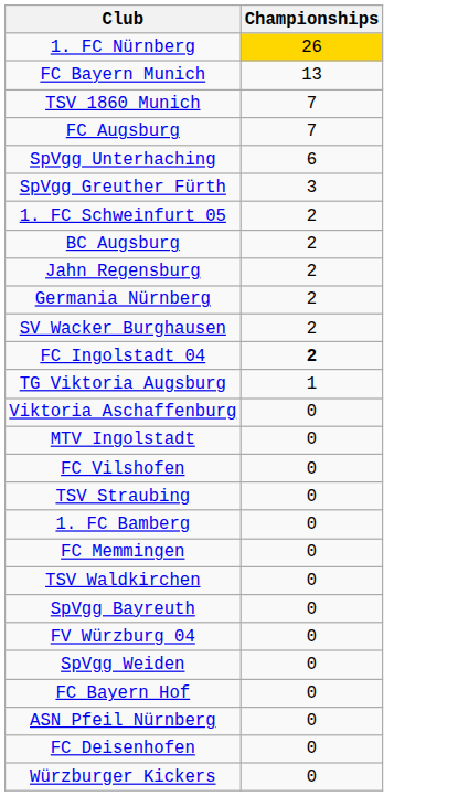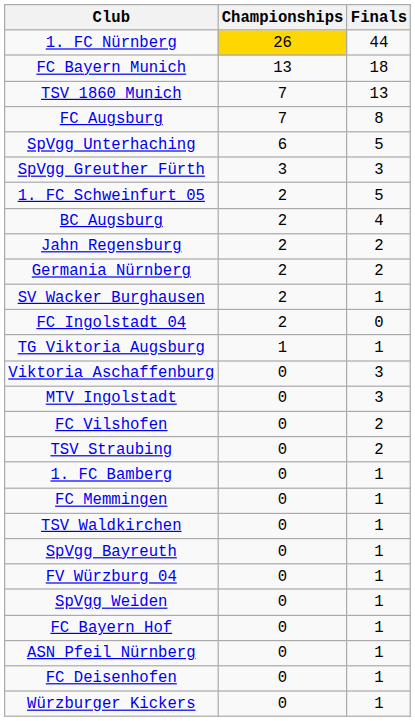+ column: Finals | 44 | 18 | 13 | 8 | 5 | 3 | 5 | 4 | 2 | 2 | 1 | 0 | 1 | 3 | 3 | 2 | 2 | 1 | 1 | 1 | 1 | 1 | 1 | 1 | 1 | 1 | 1
FC Ingolstadt 04 | Championships: bold -> normal
